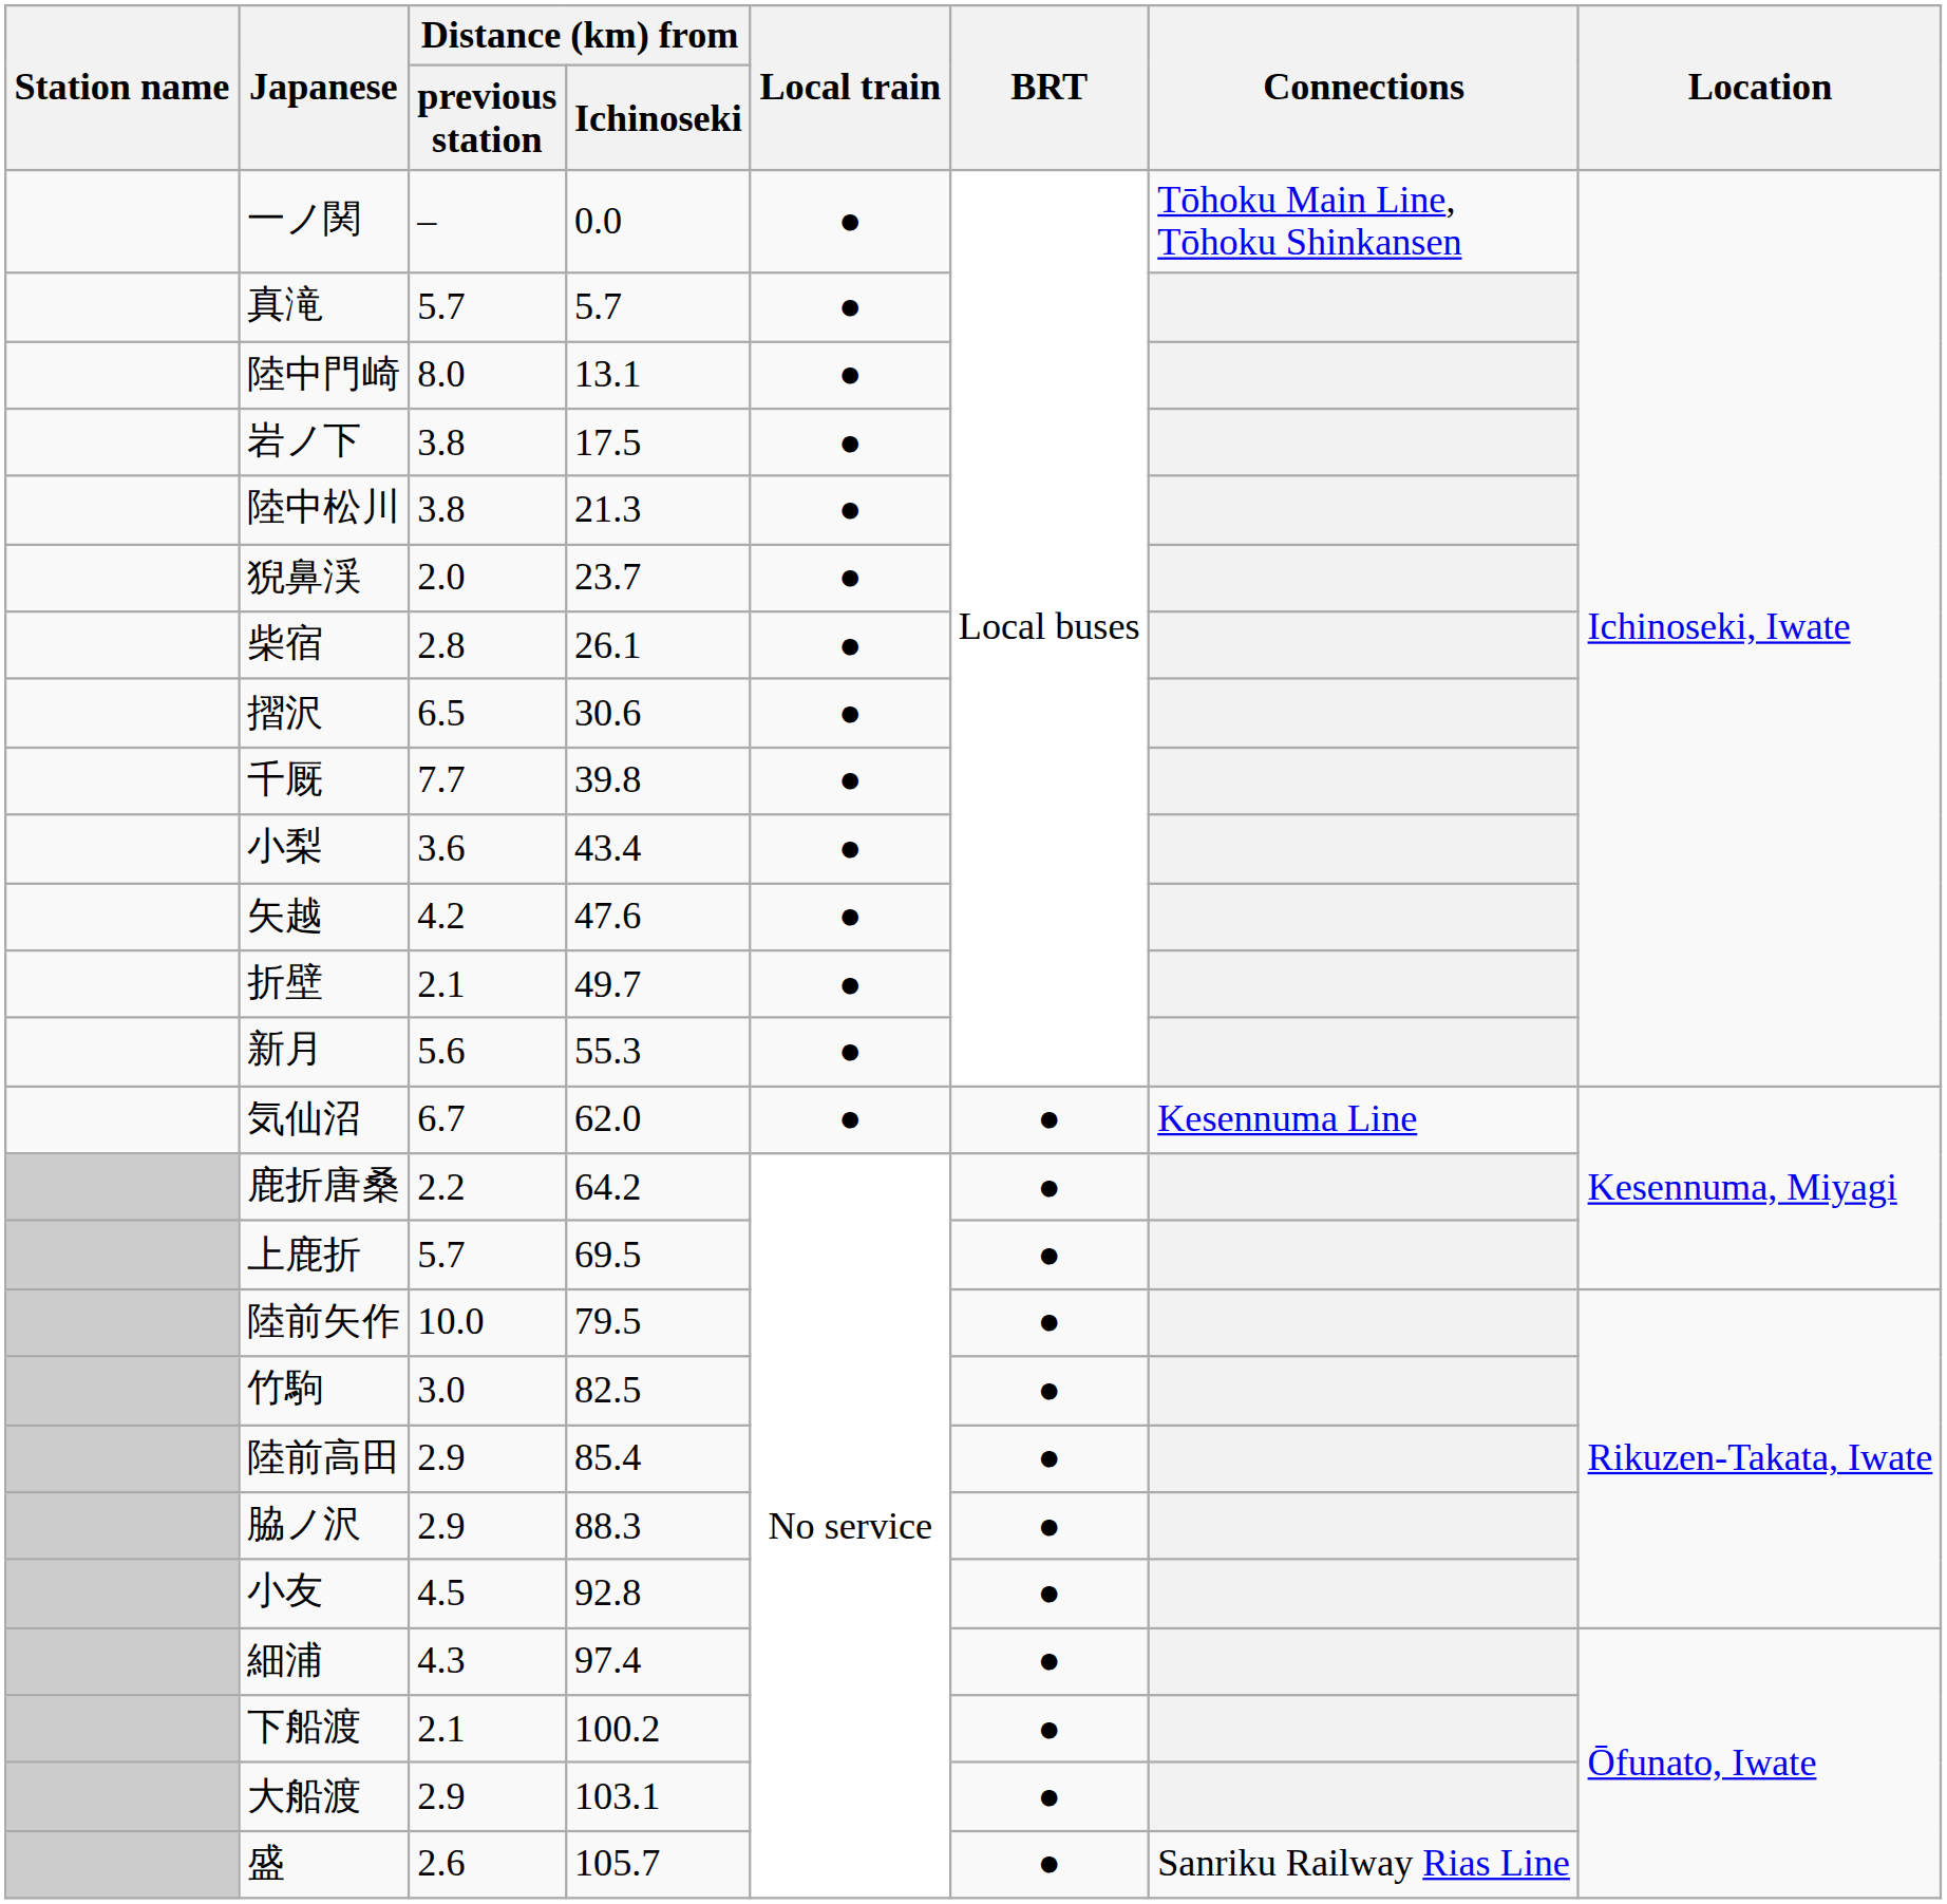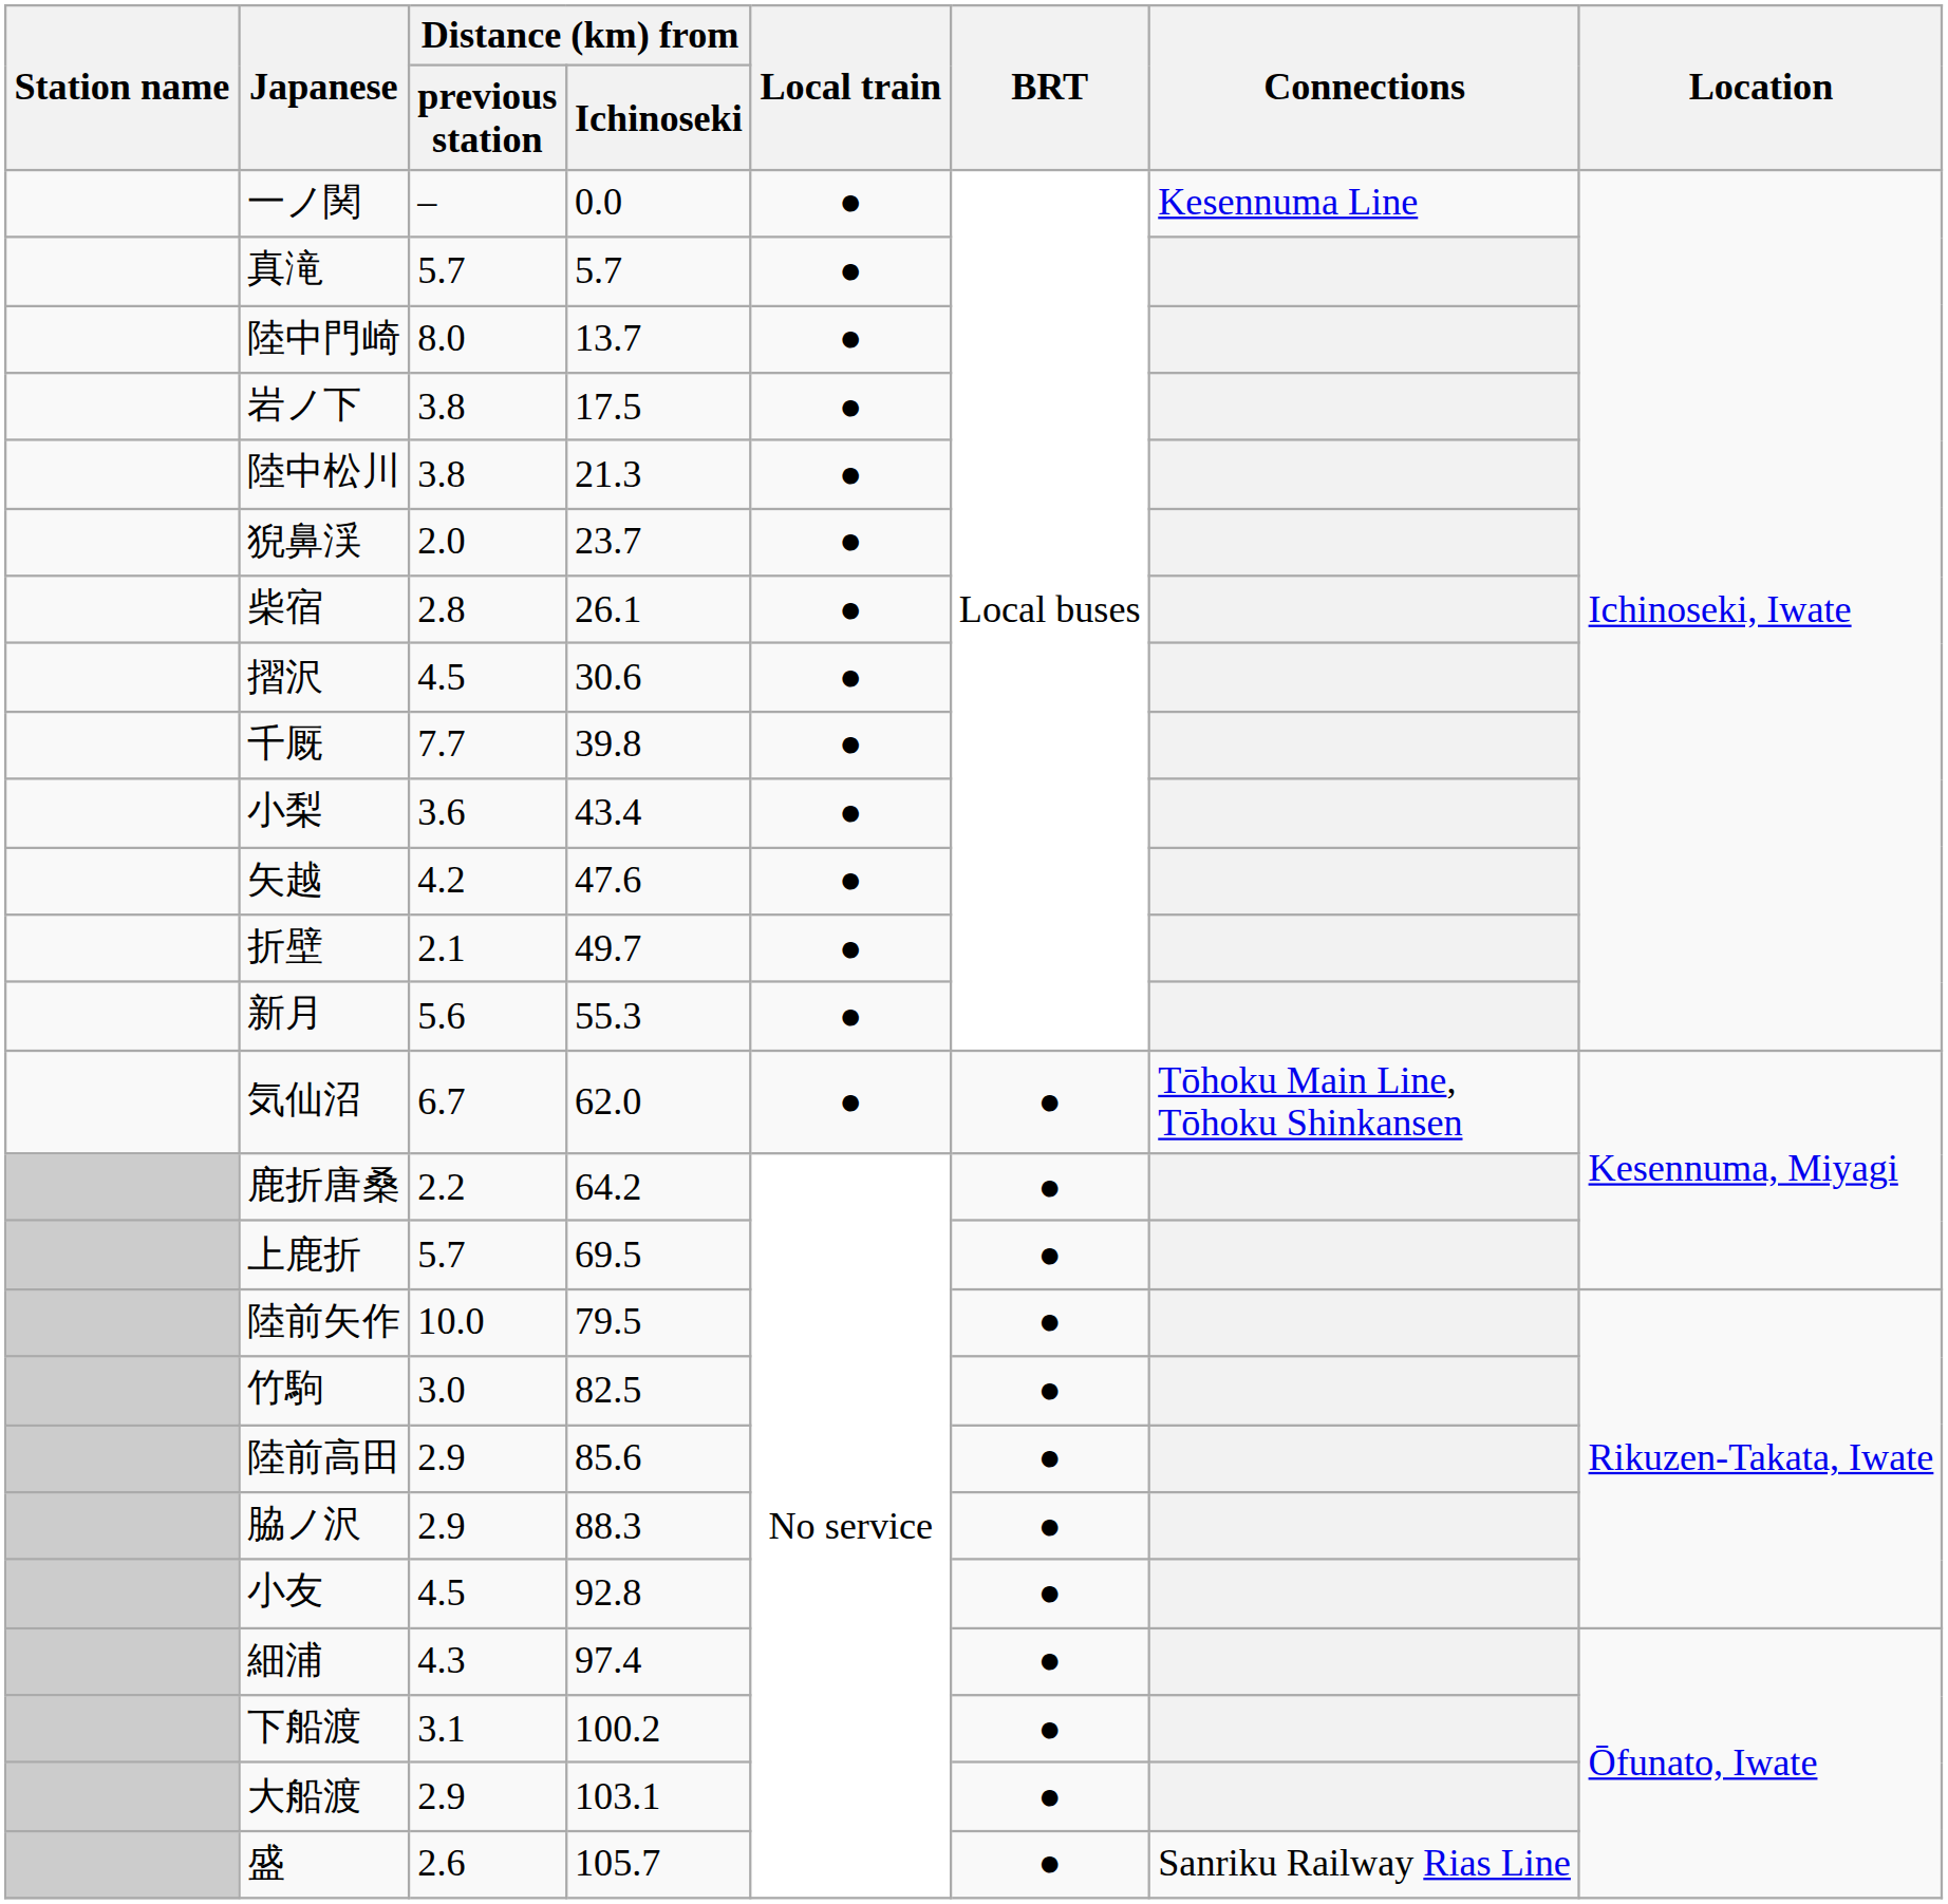一ノ関 | Connections: Tōhoku Main Line, Tōhoku Shinkansen -> Kesennuma Line
陸中門崎 | Distance (km) from / Ichinoseki: 13.1 -> 13.7
摺沢 | Distance (km) from / previous station: 6.5 -> 4.5
気仙沼 | Connections: Kesennuma Line -> Tōhoku Main Line, Tōhoku Shinkansen
陸前高田 | Distance (km) from / Ichinoseki: 85.4 -> 85.6
下船渡 | Distance (km) from / previous station: 2.1 -> 3.1
